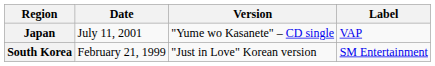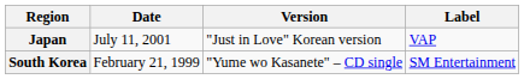Japan | Version: "Yume wo Kasanete" – CD single -> "Just in Love" Korean version
South Korea | Version: "Just in Love" Korean version -> "Yume wo Kasanete" – CD single
